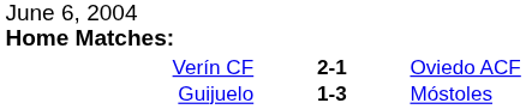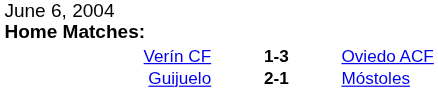Verín CF | column 2: 2-1 -> 1-3
Guijuelo | column 2: 1-3 -> 2-1
